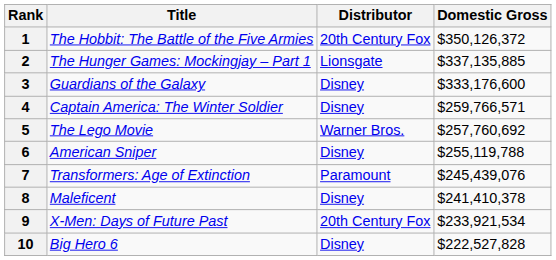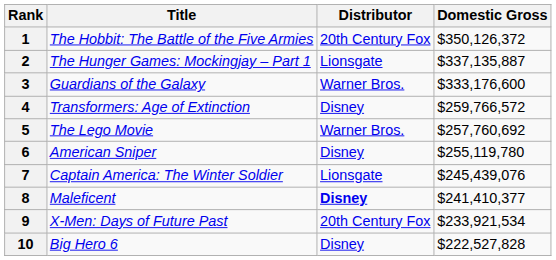2 | Domestic Gross: $337,135,885 -> $337,135,887
3 | Distributor: Disney -> Warner Bros.
4 | Title: Captain America: The Winter Soldier -> Transformers: Age of Extinction
4 | Domestic Gross: $259,766,571 -> $259,766,572
6 | Domestic Gross: $255,119,788 -> $255,119,780
7 | Title: Transformers: Age of Extinction -> Captain America: The Winter Soldier
7 | Distributor: Paramount -> Lionsgate
8 | Distributor: normal -> bold
8 | Domestic Gross: $241,410,378 -> $241,410,377
